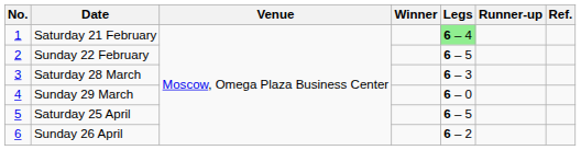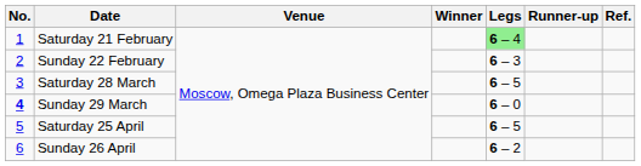Sunday 22 February | Legs: 6 – 5 -> 6 – 3
Saturday 28 March | Legs: 6 – 3 -> 6 – 5
Sunday 29 March | No.: normal -> bold
